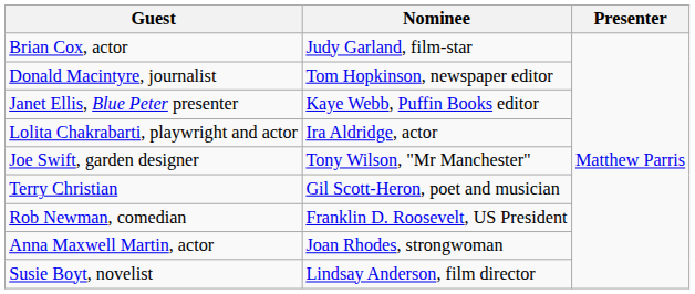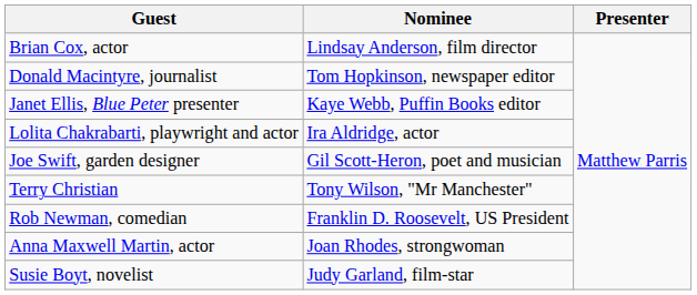Brian Cox, actor | Nominee: Judy Garland, film-star -> Lindsay Anderson, film director
Joe Swift, garden designer | Nominee: Tony Wilson, "Mr Manchester" -> Gil Scott-Heron, poet and musician
Terry Christian | Nominee: Gil Scott-Heron, poet and musician -> Tony Wilson, "Mr Manchester"
Susie Boyt, novelist | Nominee: Lindsay Anderson, film director -> Judy Garland, film-star
